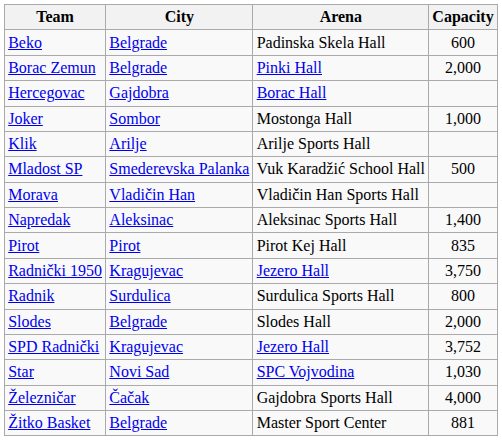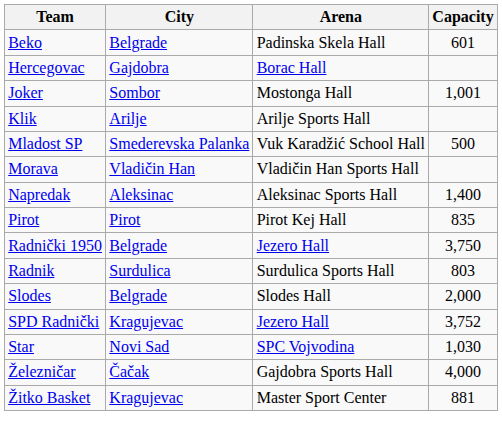Beko | Capacity: 600 -> 601
- row: Borac Zemun | Belgrade | Pinki Hall | 2,000
Joker | Capacity: 1,000 -> 1,001
Radnički 1950 | City: Kragujevac -> Belgrade
Radnik | Capacity: 800 -> 803
Žitko Basket | City: Belgrade -> Kragujevac
